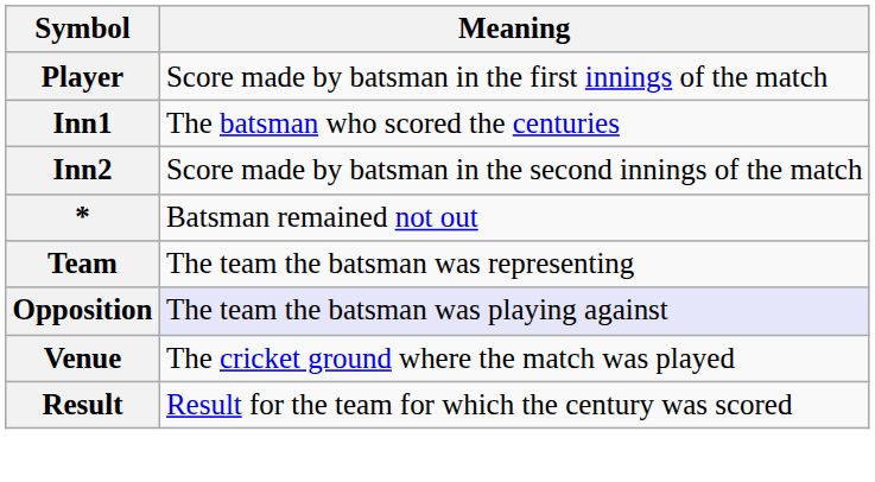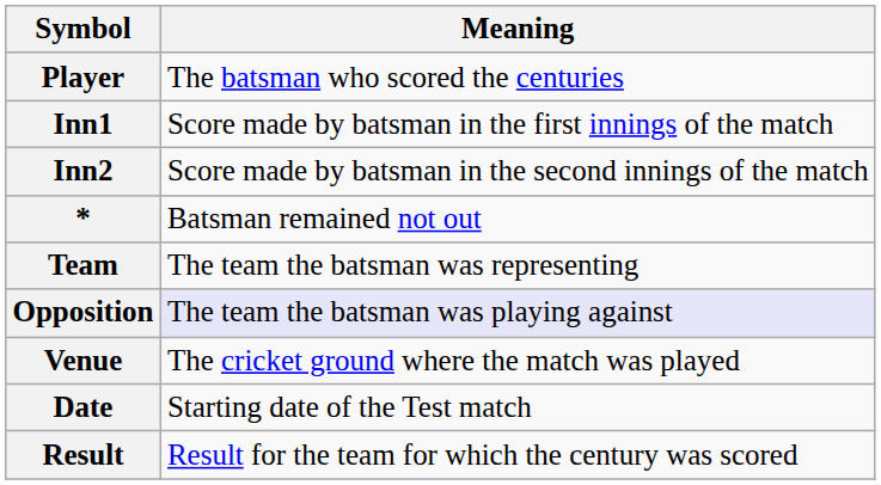Player | Meaning: Score made by batsman in the first innings of the match -> The batsman who scored the centuries
Inn1 | Meaning: The batsman who scored the centuries -> Score made by batsman in the first innings of the match
+ row: Date | Starting date of the Test match
